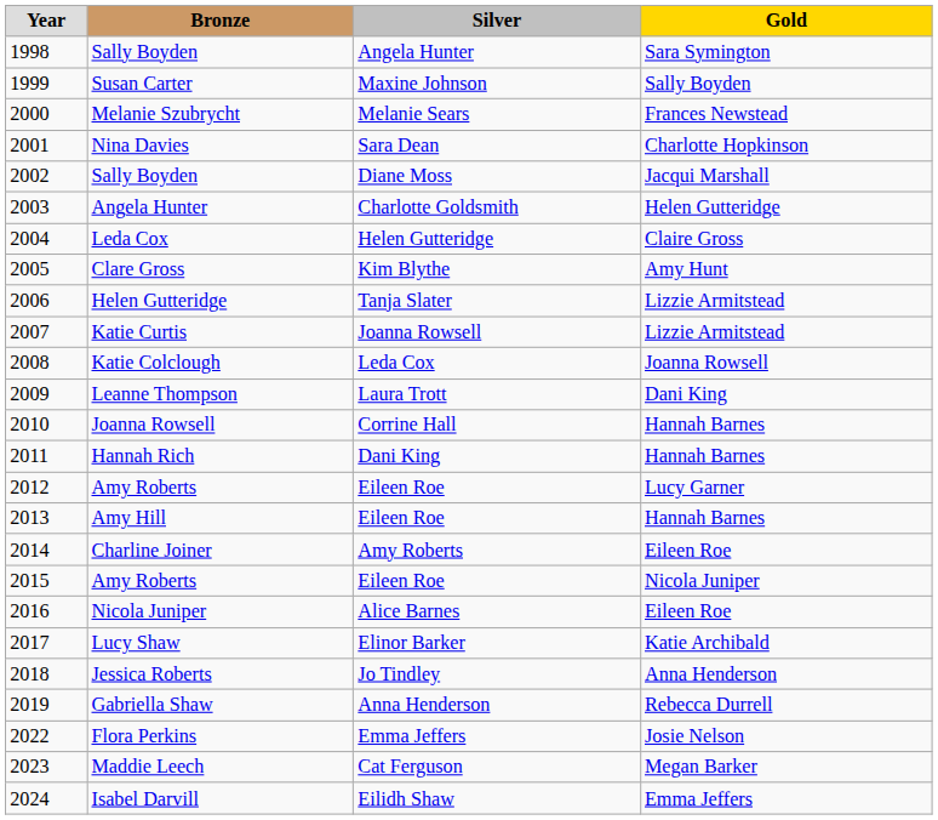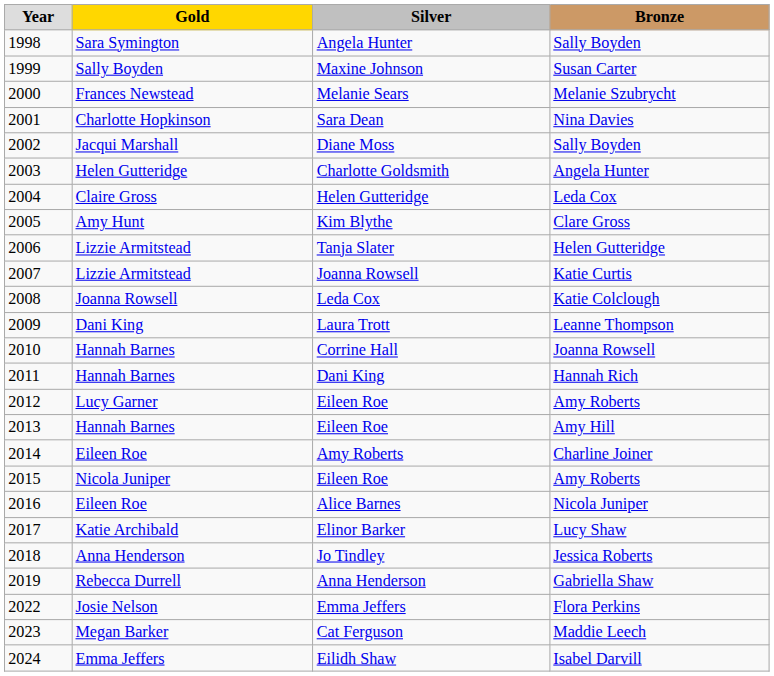columns swapped: Gold <-> Bronze
